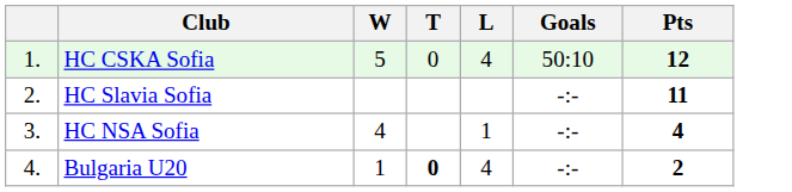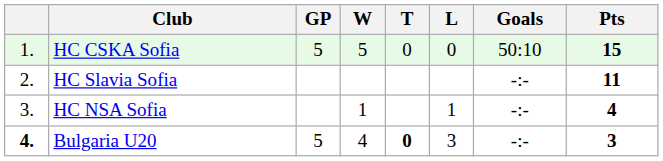+ column: GP | 5 | 5
HC CSKA Sofia | L: 4 -> 0
HC CSKA Sofia | Pts: 12 -> 15
HC NSA Sofia | W: 4 -> 1
Bulgaria U20 | column 1: normal -> bold
Bulgaria U20 | W: 1 -> 4
Bulgaria U20 | L: 4 -> 3
Bulgaria U20 | Pts: 2 -> 3
